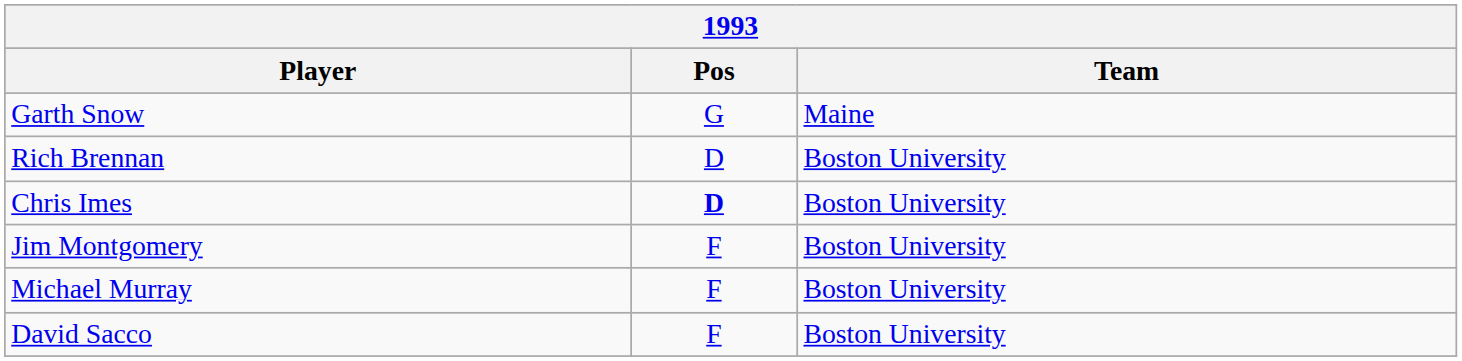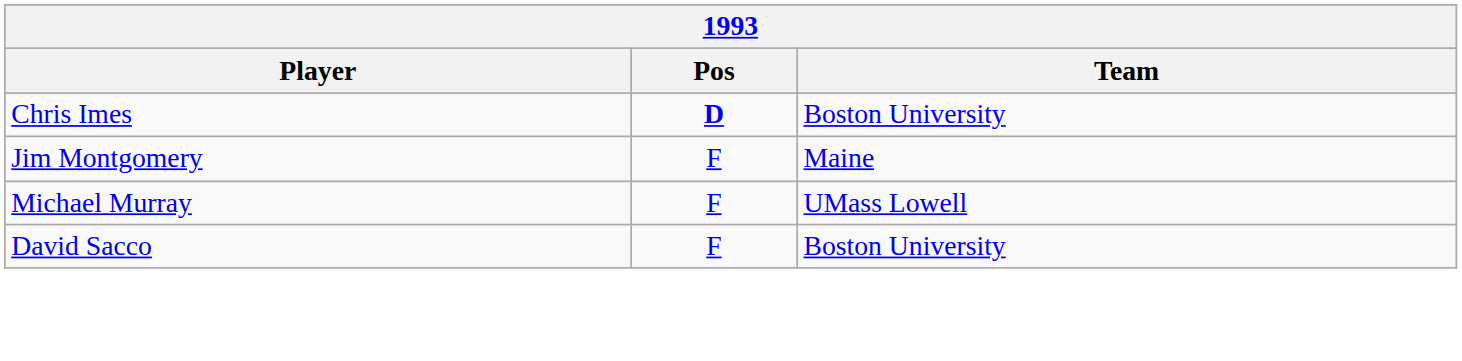- row: Garth Snow | G | Maine
- row: Rich Brennan | D | Boston University
Jim Montgomery | Team: Boston University -> Maine
Michael Murray | Team: Boston University -> UMass Lowell
